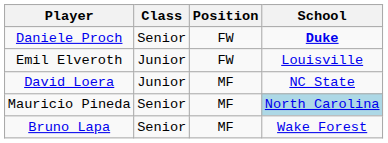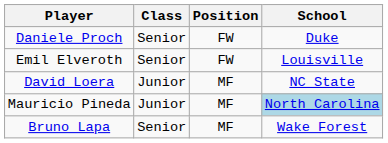Daniele Proch | School: bold -> normal
Emil Elveroth | Class: Junior -> Senior
Mauricio Pineda | Class: Senior -> Junior
